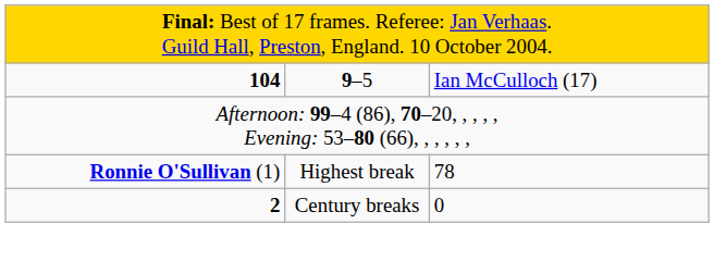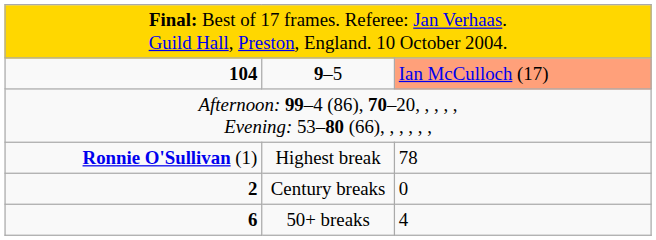9–5 | column 3: no background -> lightsalmon background
+ row: 6 | 50+ breaks | 4
